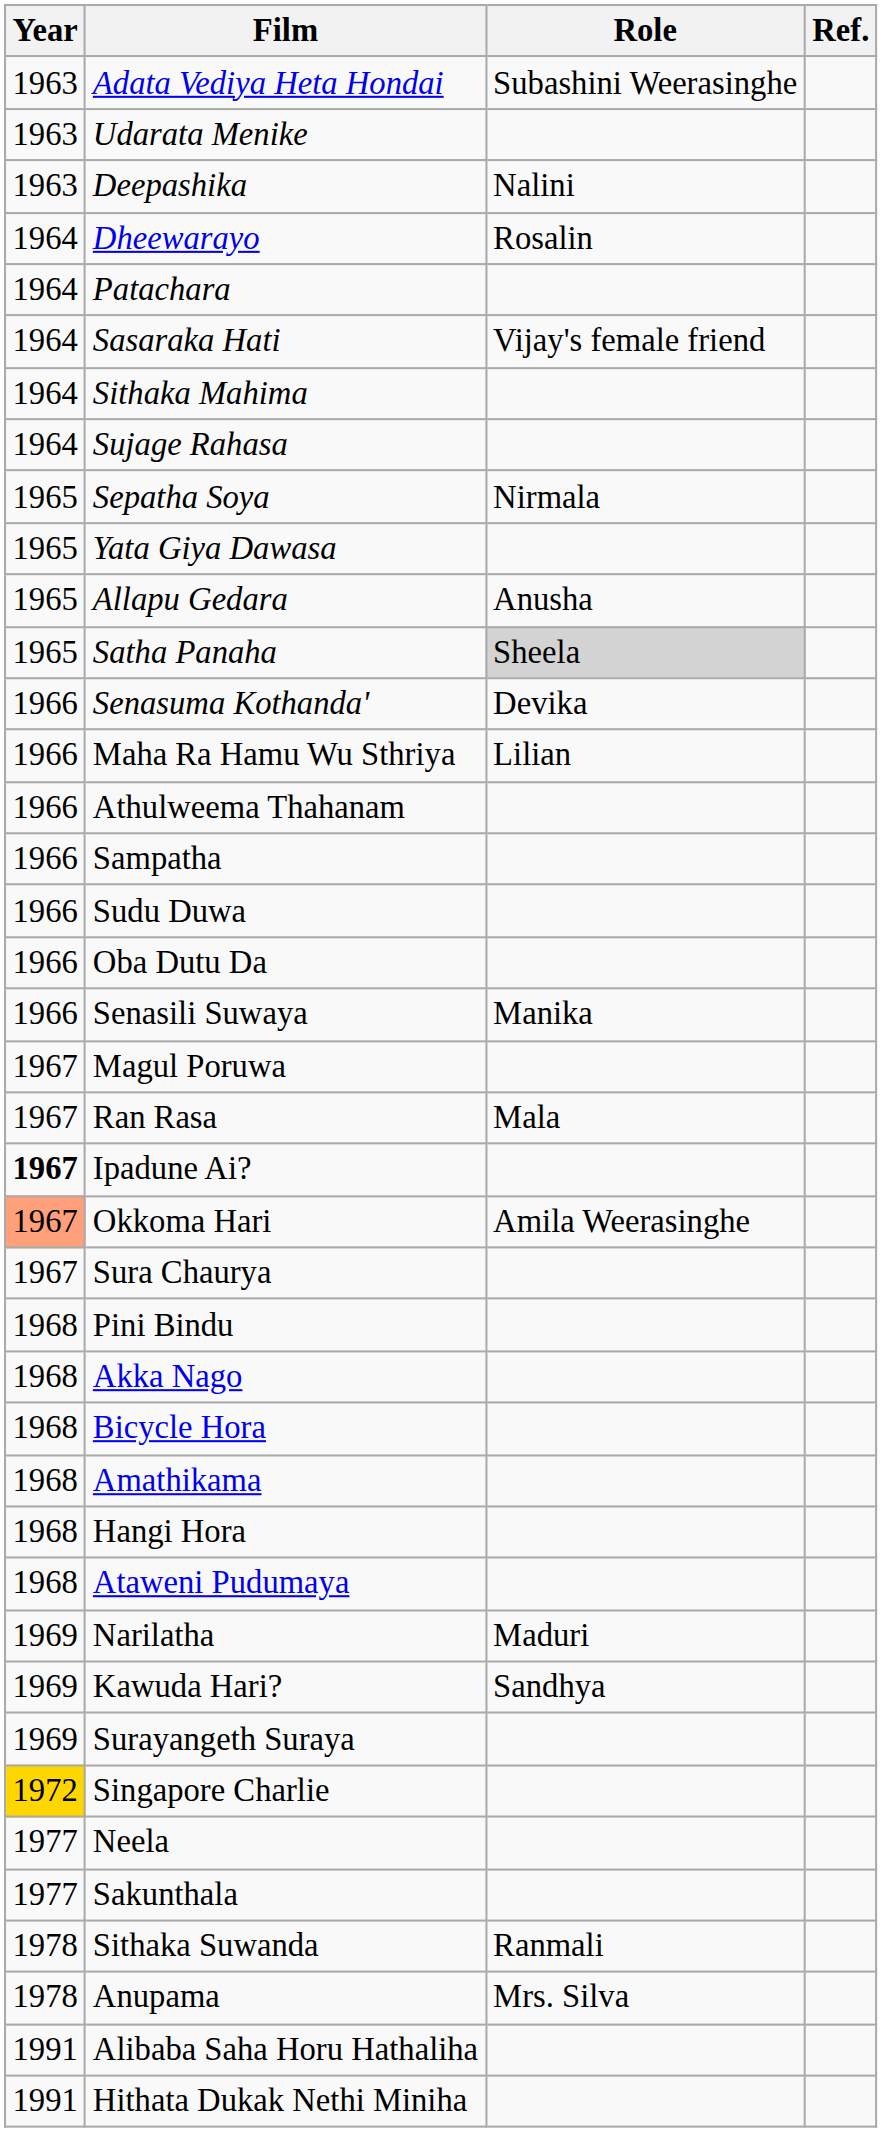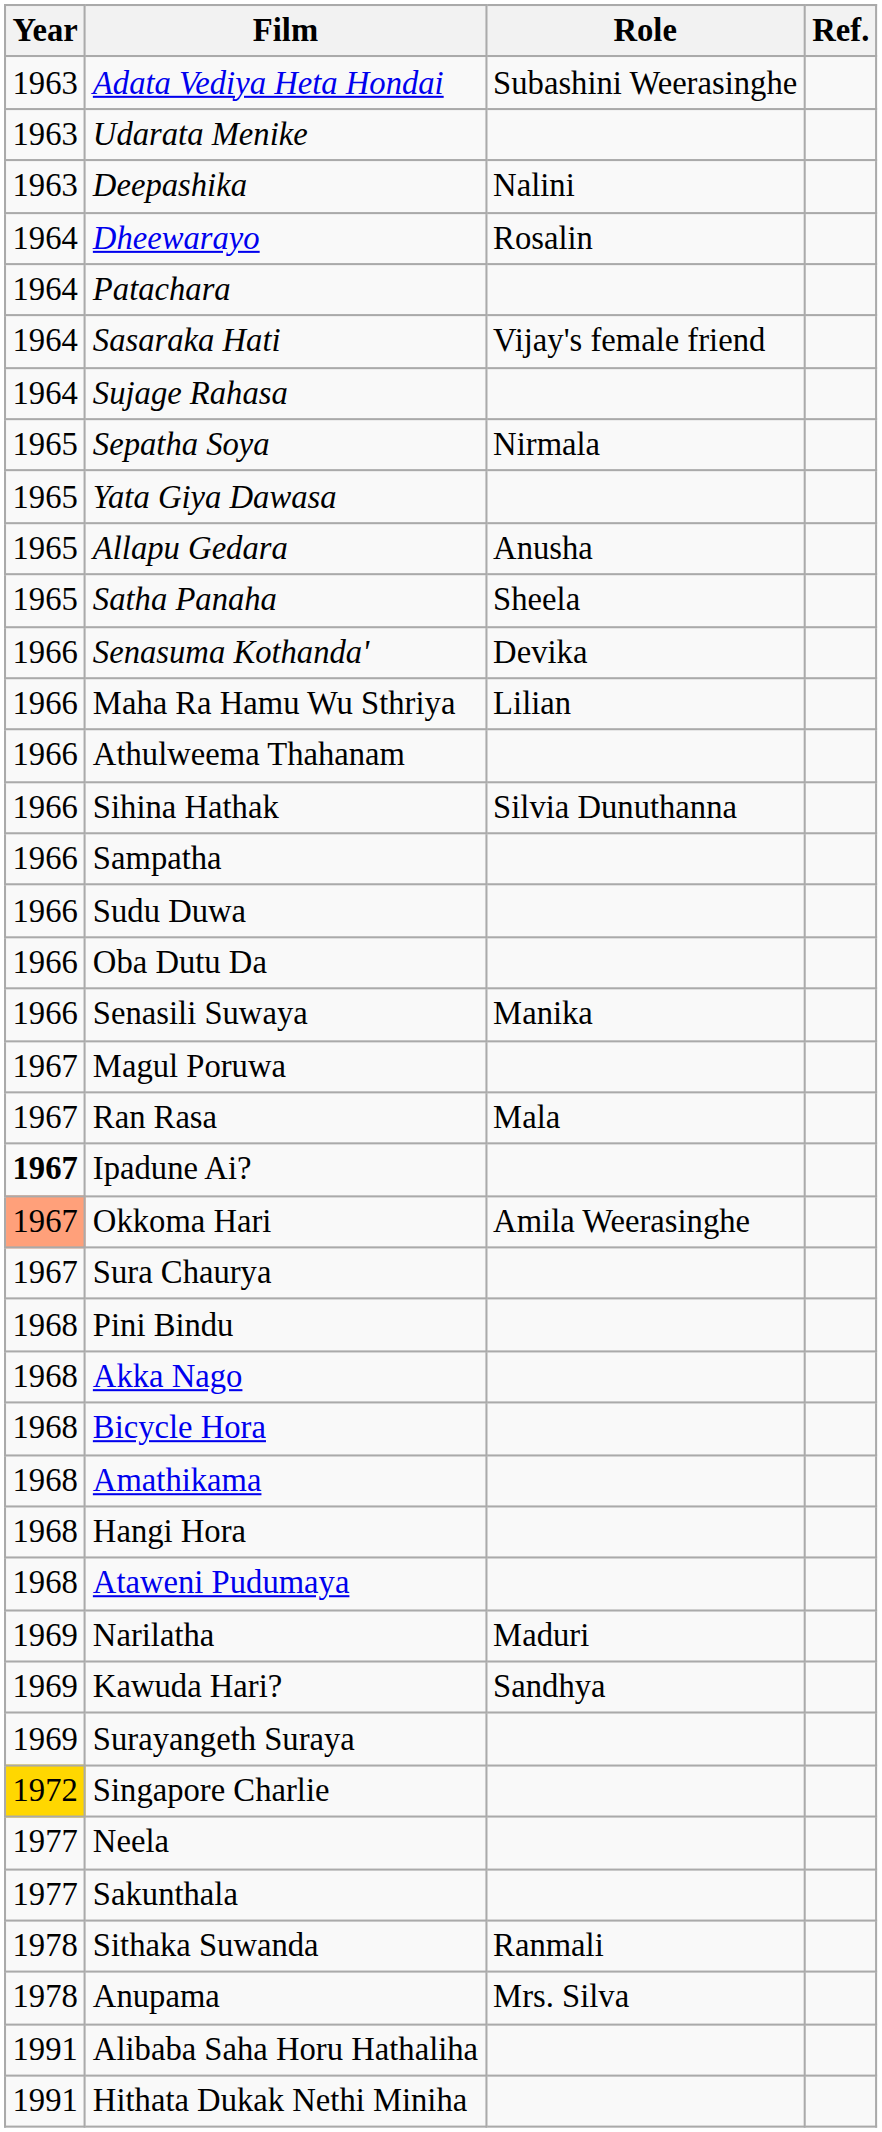- row: 1964 | Sithaka Mahima
Satha Panaha | Role: lightgrey background -> no background
+ row: 1966 | Sihina Hathak | Silvia Dunuthanna
